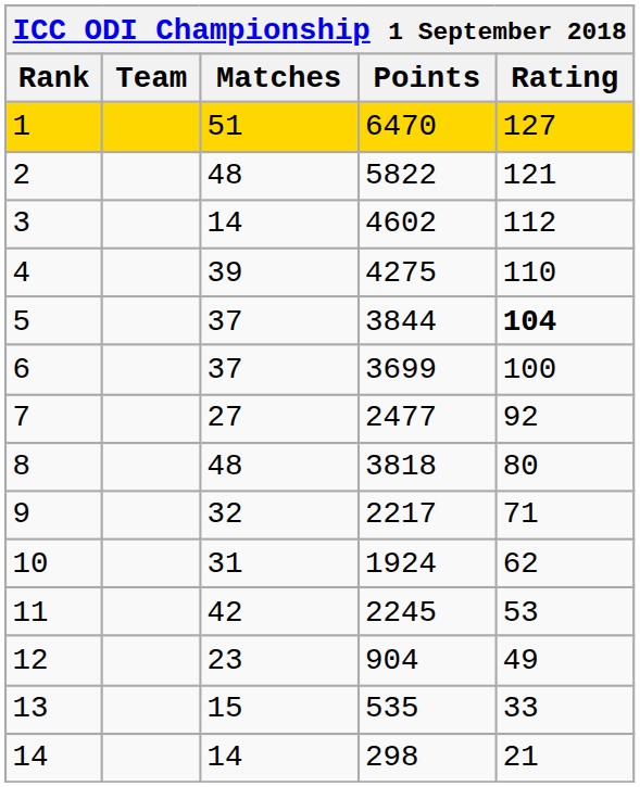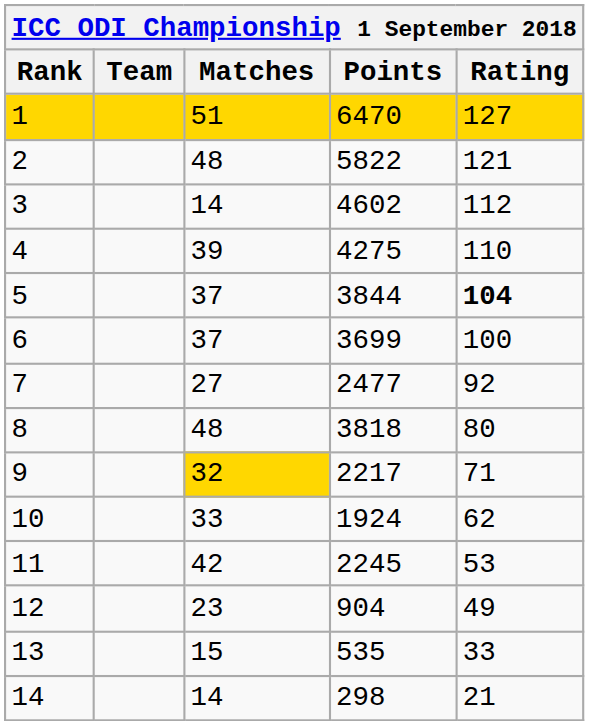9 | Matches: no background -> gold background
10 | Matches: 31 -> 33
